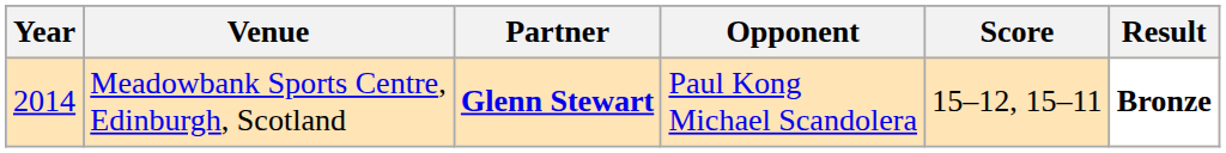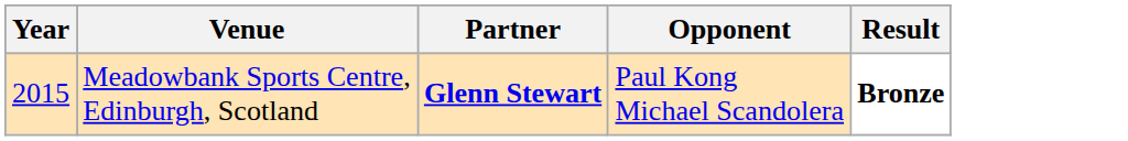- column: Score | 15–12, 15–11
Meadowbank Sports Centre, Edinburgh, Scotland | Year: 2014 -> 2015
